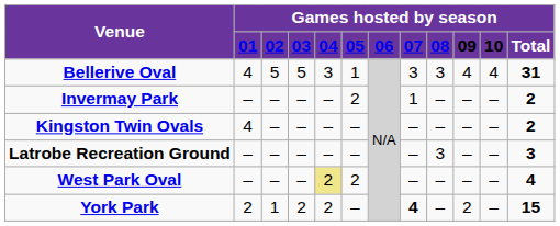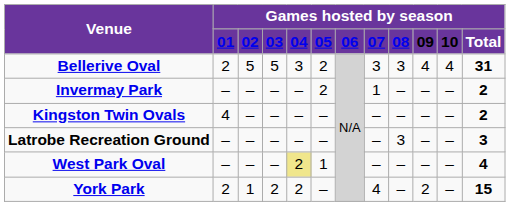Bellerive Oval | column 2: 4 -> 2
Bellerive Oval | column 6: 1 -> 2
West Park Oval | column 6: 2 -> 1
York Park | column 8: bold -> normal
